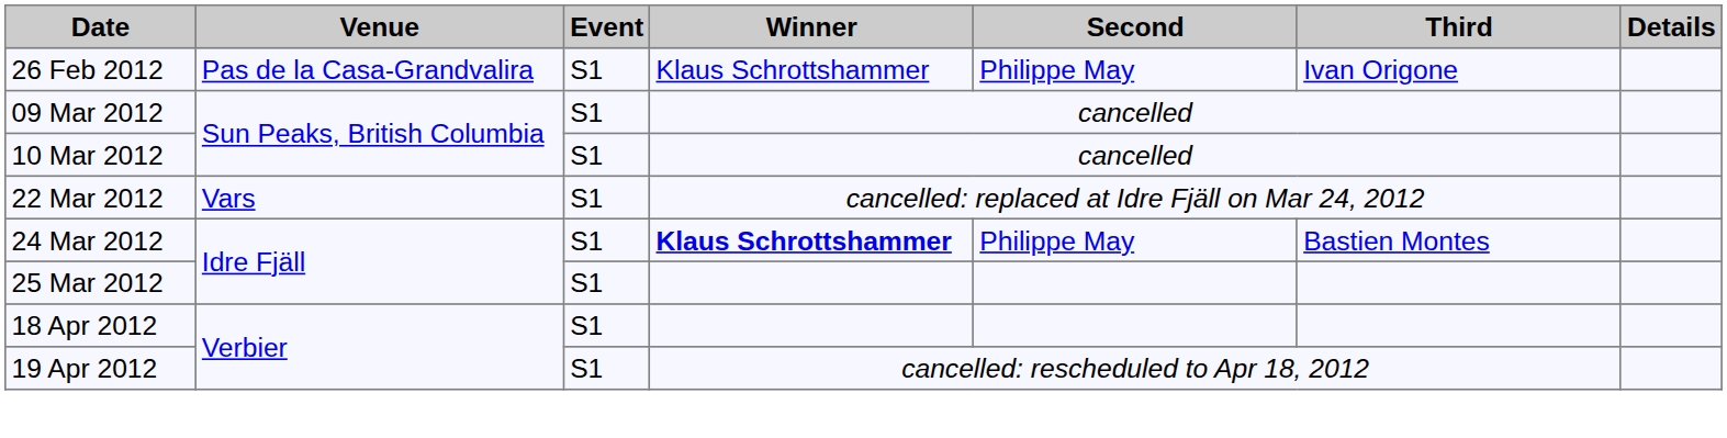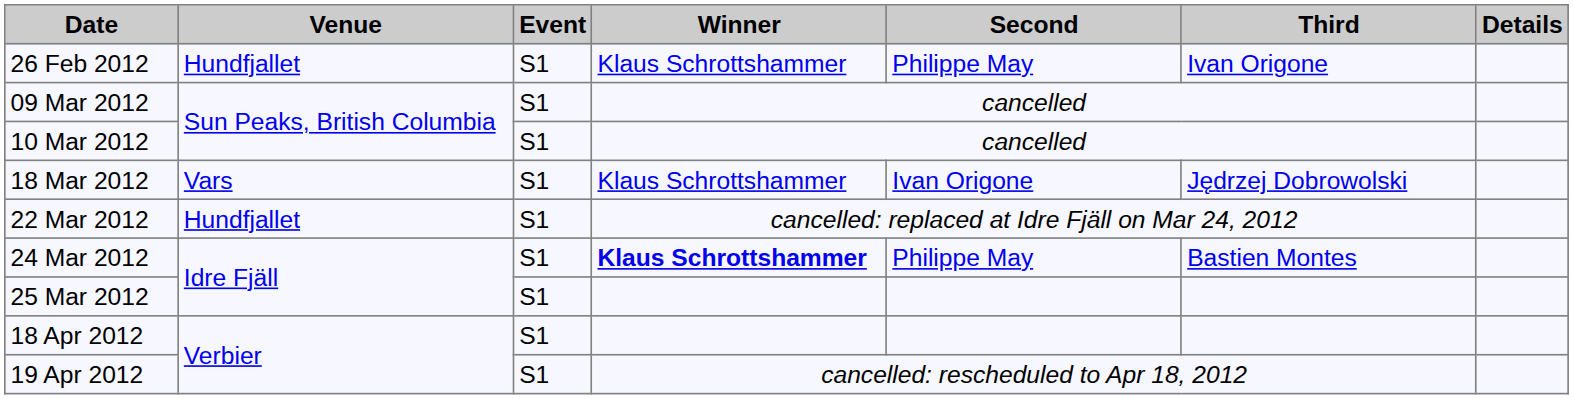26 Feb 2012 | Venue: Pas de la Casa-Grandvalira -> Hundfjallet
+ row: 18 Mar 2012 | Vars | S1 | Klaus Schrottshammer | Ivan Origone | Jędrzej Dobrowolski
22 Mar 2012 | Venue: Vars -> Hundfjallet
